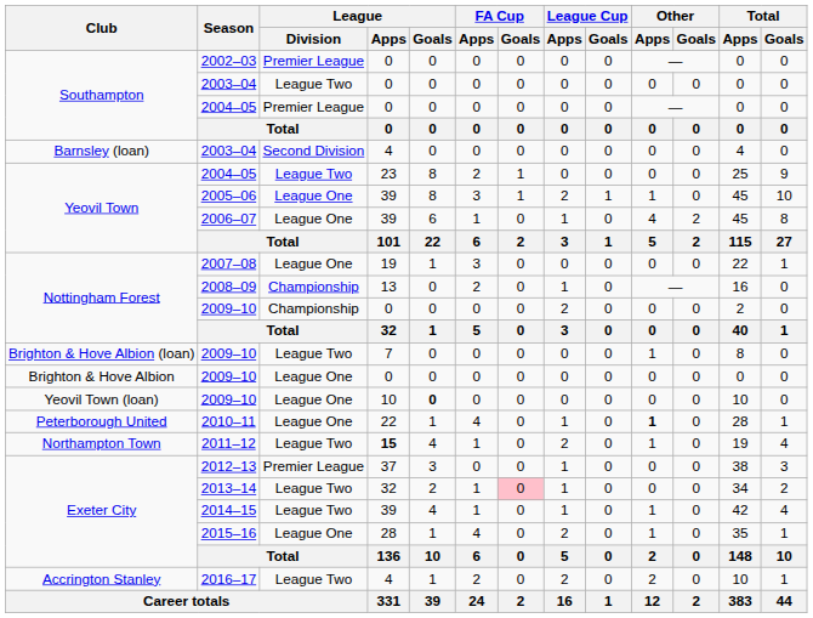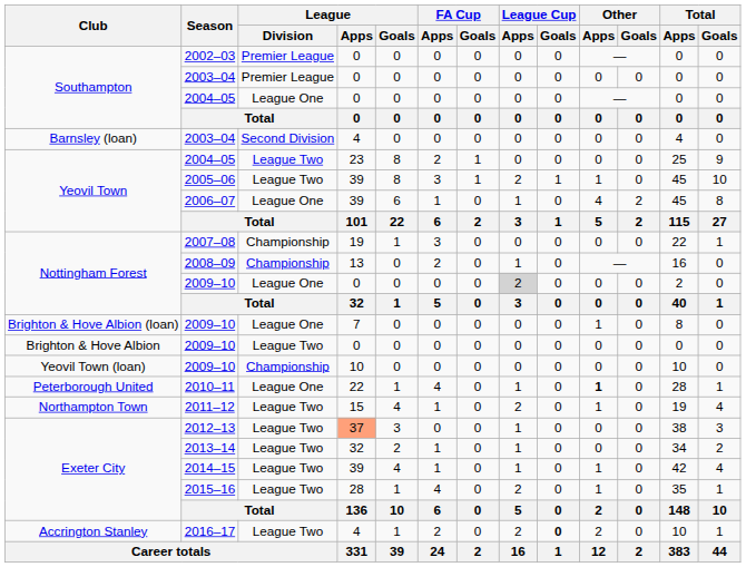Southampton / 2003–04 | League / Division: League Two -> Premier League
Southampton / 2004–05 | League / Division: Premier League -> League One
2005–06 | League / Division: League One -> League Two
2007–08 | League / Division: League One -> Championship
Nottingham Forest / 2009–10 | League / Division: Championship -> League One
Nottingham Forest / 2009–10 | League Cup / Apps: no background -> lightgrey background
Brighton & Hove Albion (loan) / 2009–10 | League / Division: League Two -> League One
Brighton & Hove Albion / 2009–10 | League / Division: League One -> League Two
Yeovil Town (loan) / 2009–10 | League / Division: League One -> Championship
Yeovil Town (loan) / 2009–10 | League / Goals: bold -> normal
2011–12 | League / Apps: bold -> normal
2012–13 | League / Division: Premier League -> League Two
2012–13 | League / Apps: no background -> lightsalmon background
2013–14 | FA Cup / Goals: pink background -> no background
2015–16 | League / Division: League One -> League Two
2016–17 | League Cup / Goals: normal -> bold
